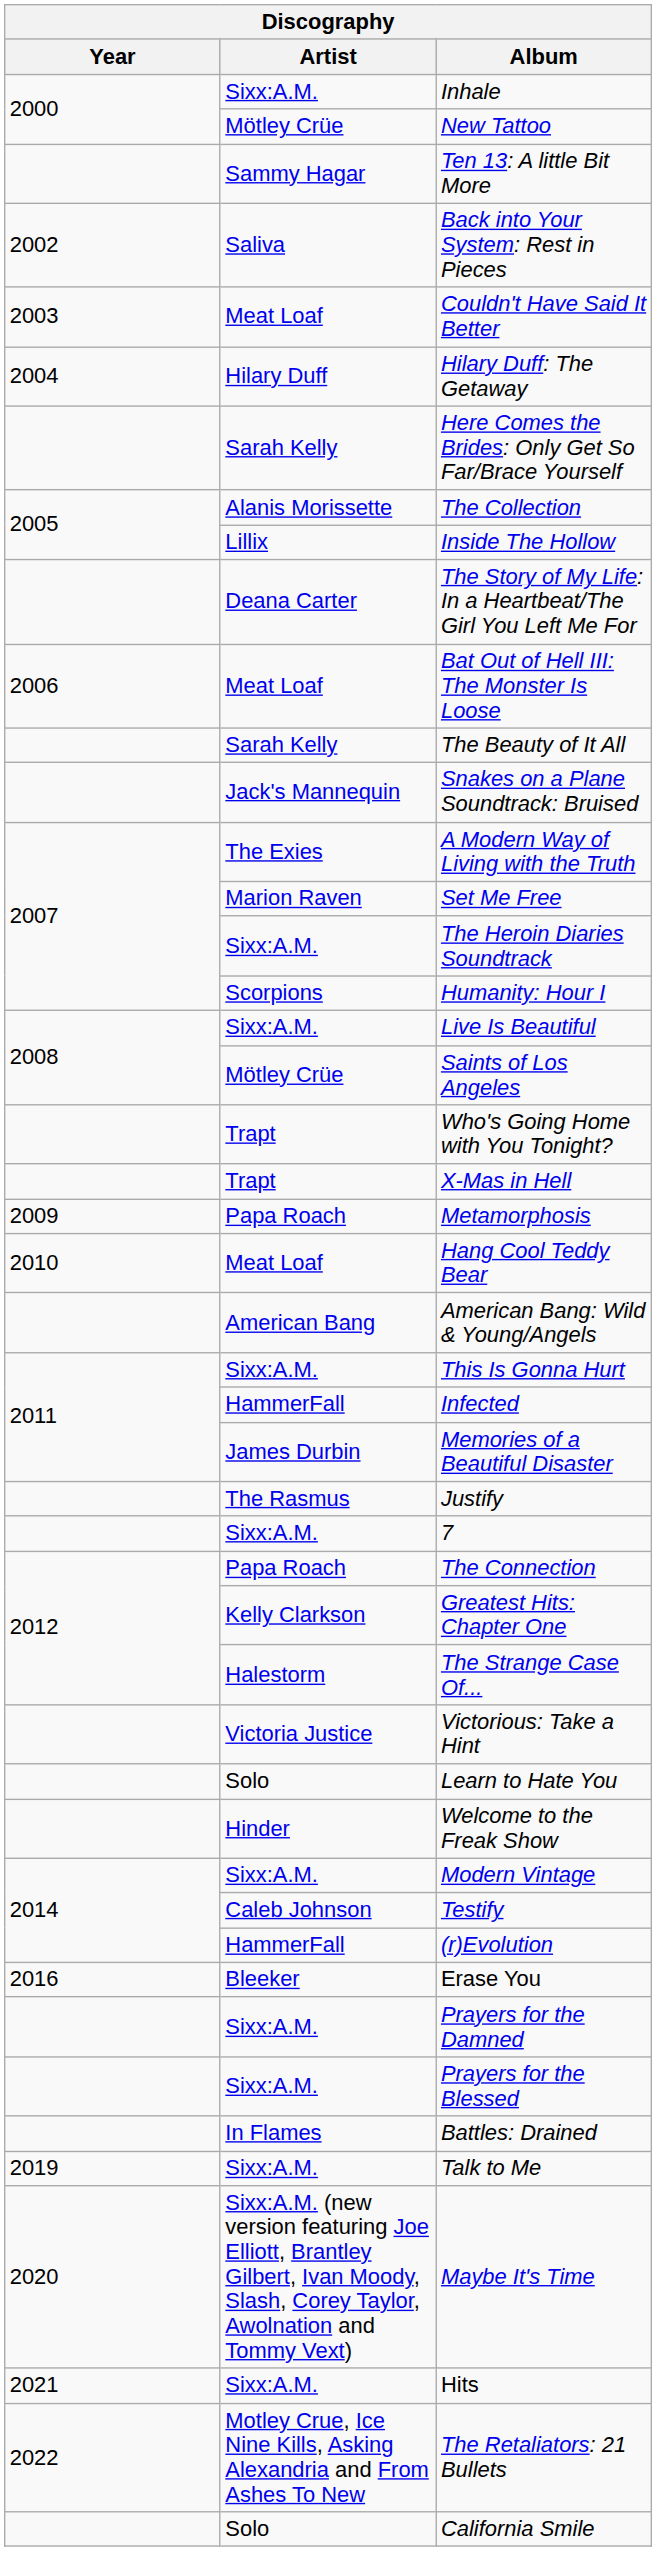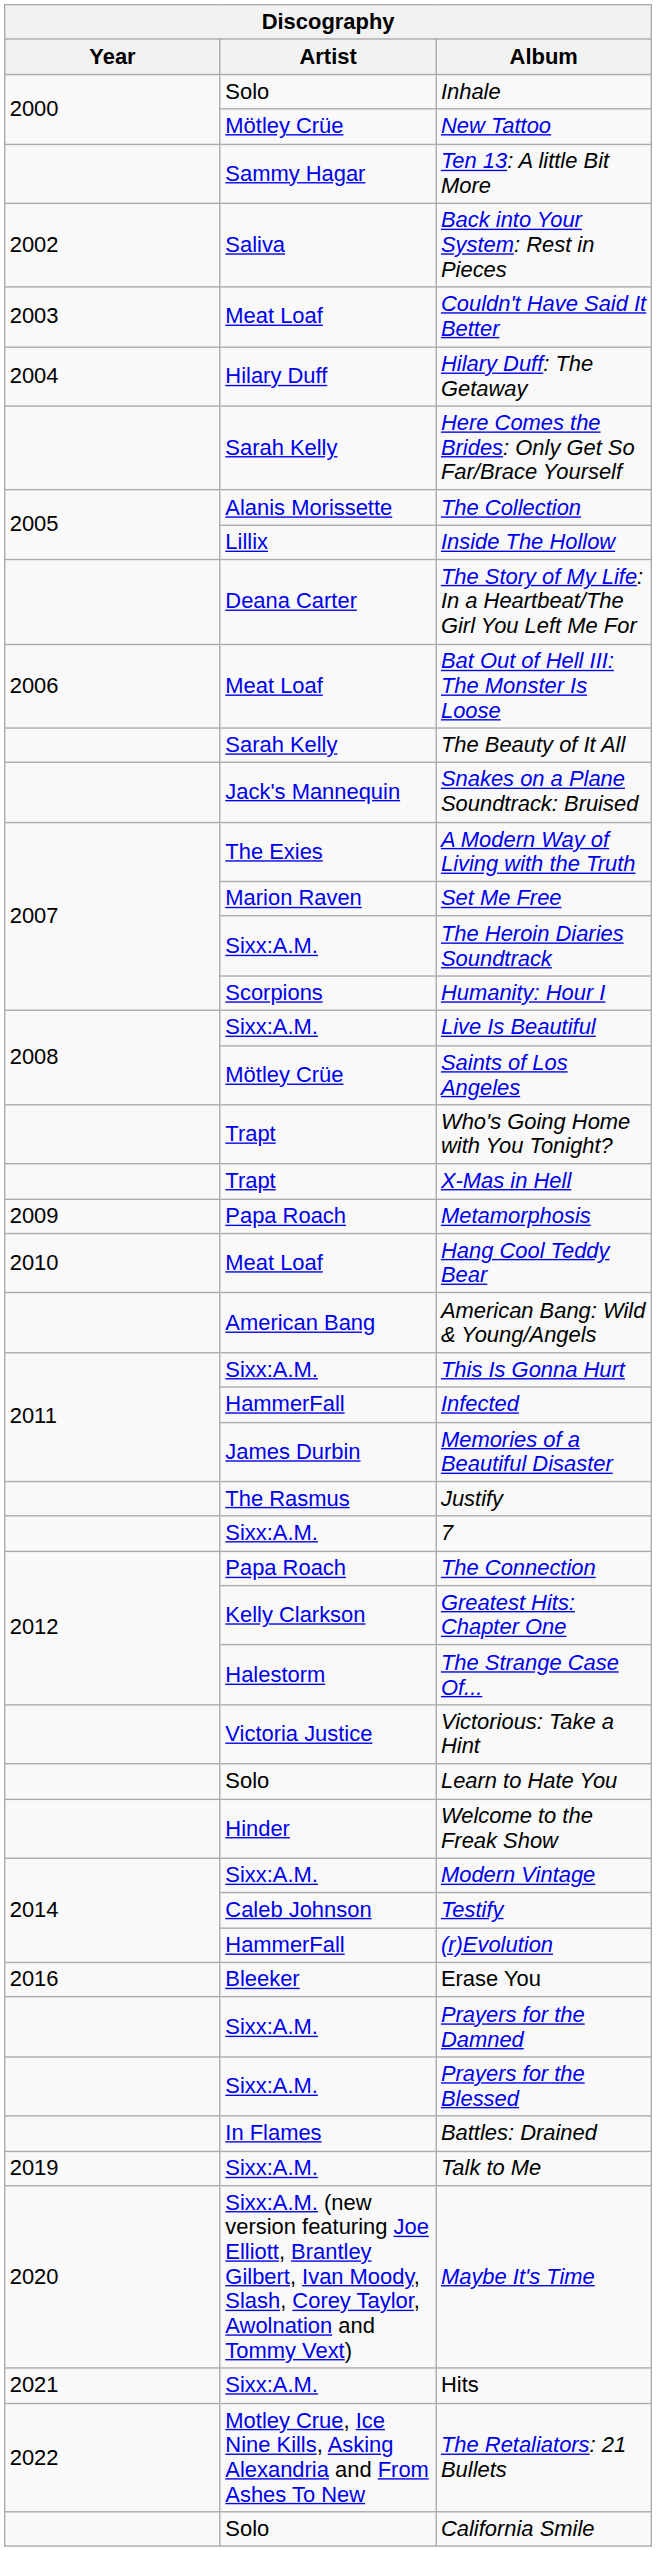Inhale | Artist: Sixx:A.M. -> Solo
